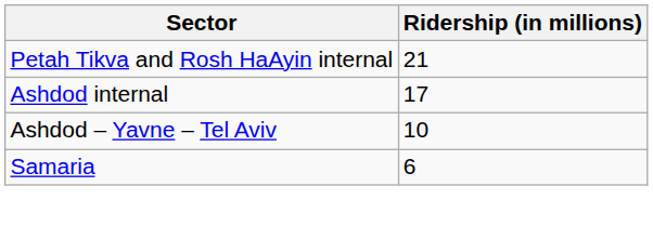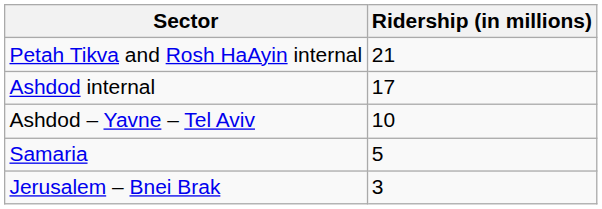Samaria | Ridership (in millions): 6 -> 5
+ row: Jerusalem – Bnei Brak | 3
